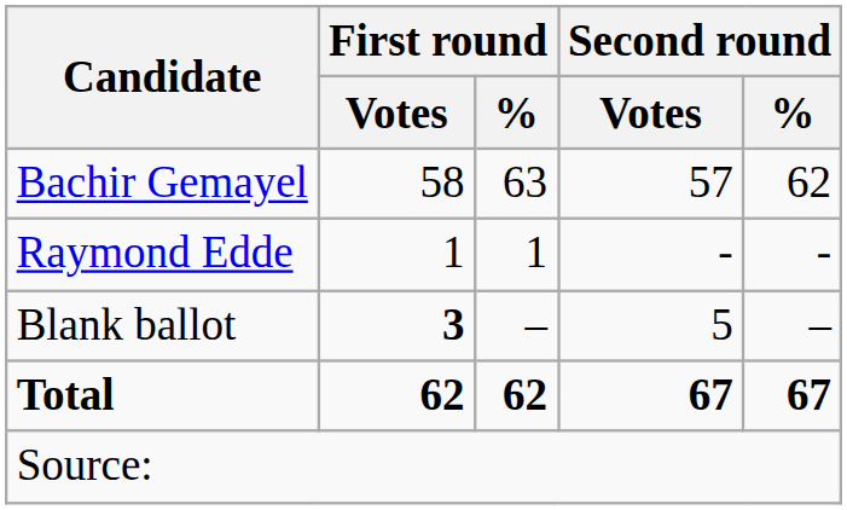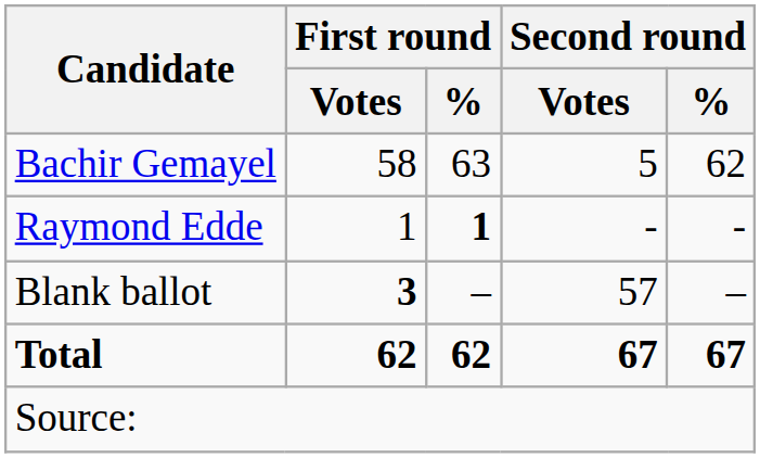Bachir Gemayel | Second round / Votes: 57 -> 5
Raymond Edde | First round / %: normal -> bold
Blank ballot | Second round / Votes: 5 -> 57
